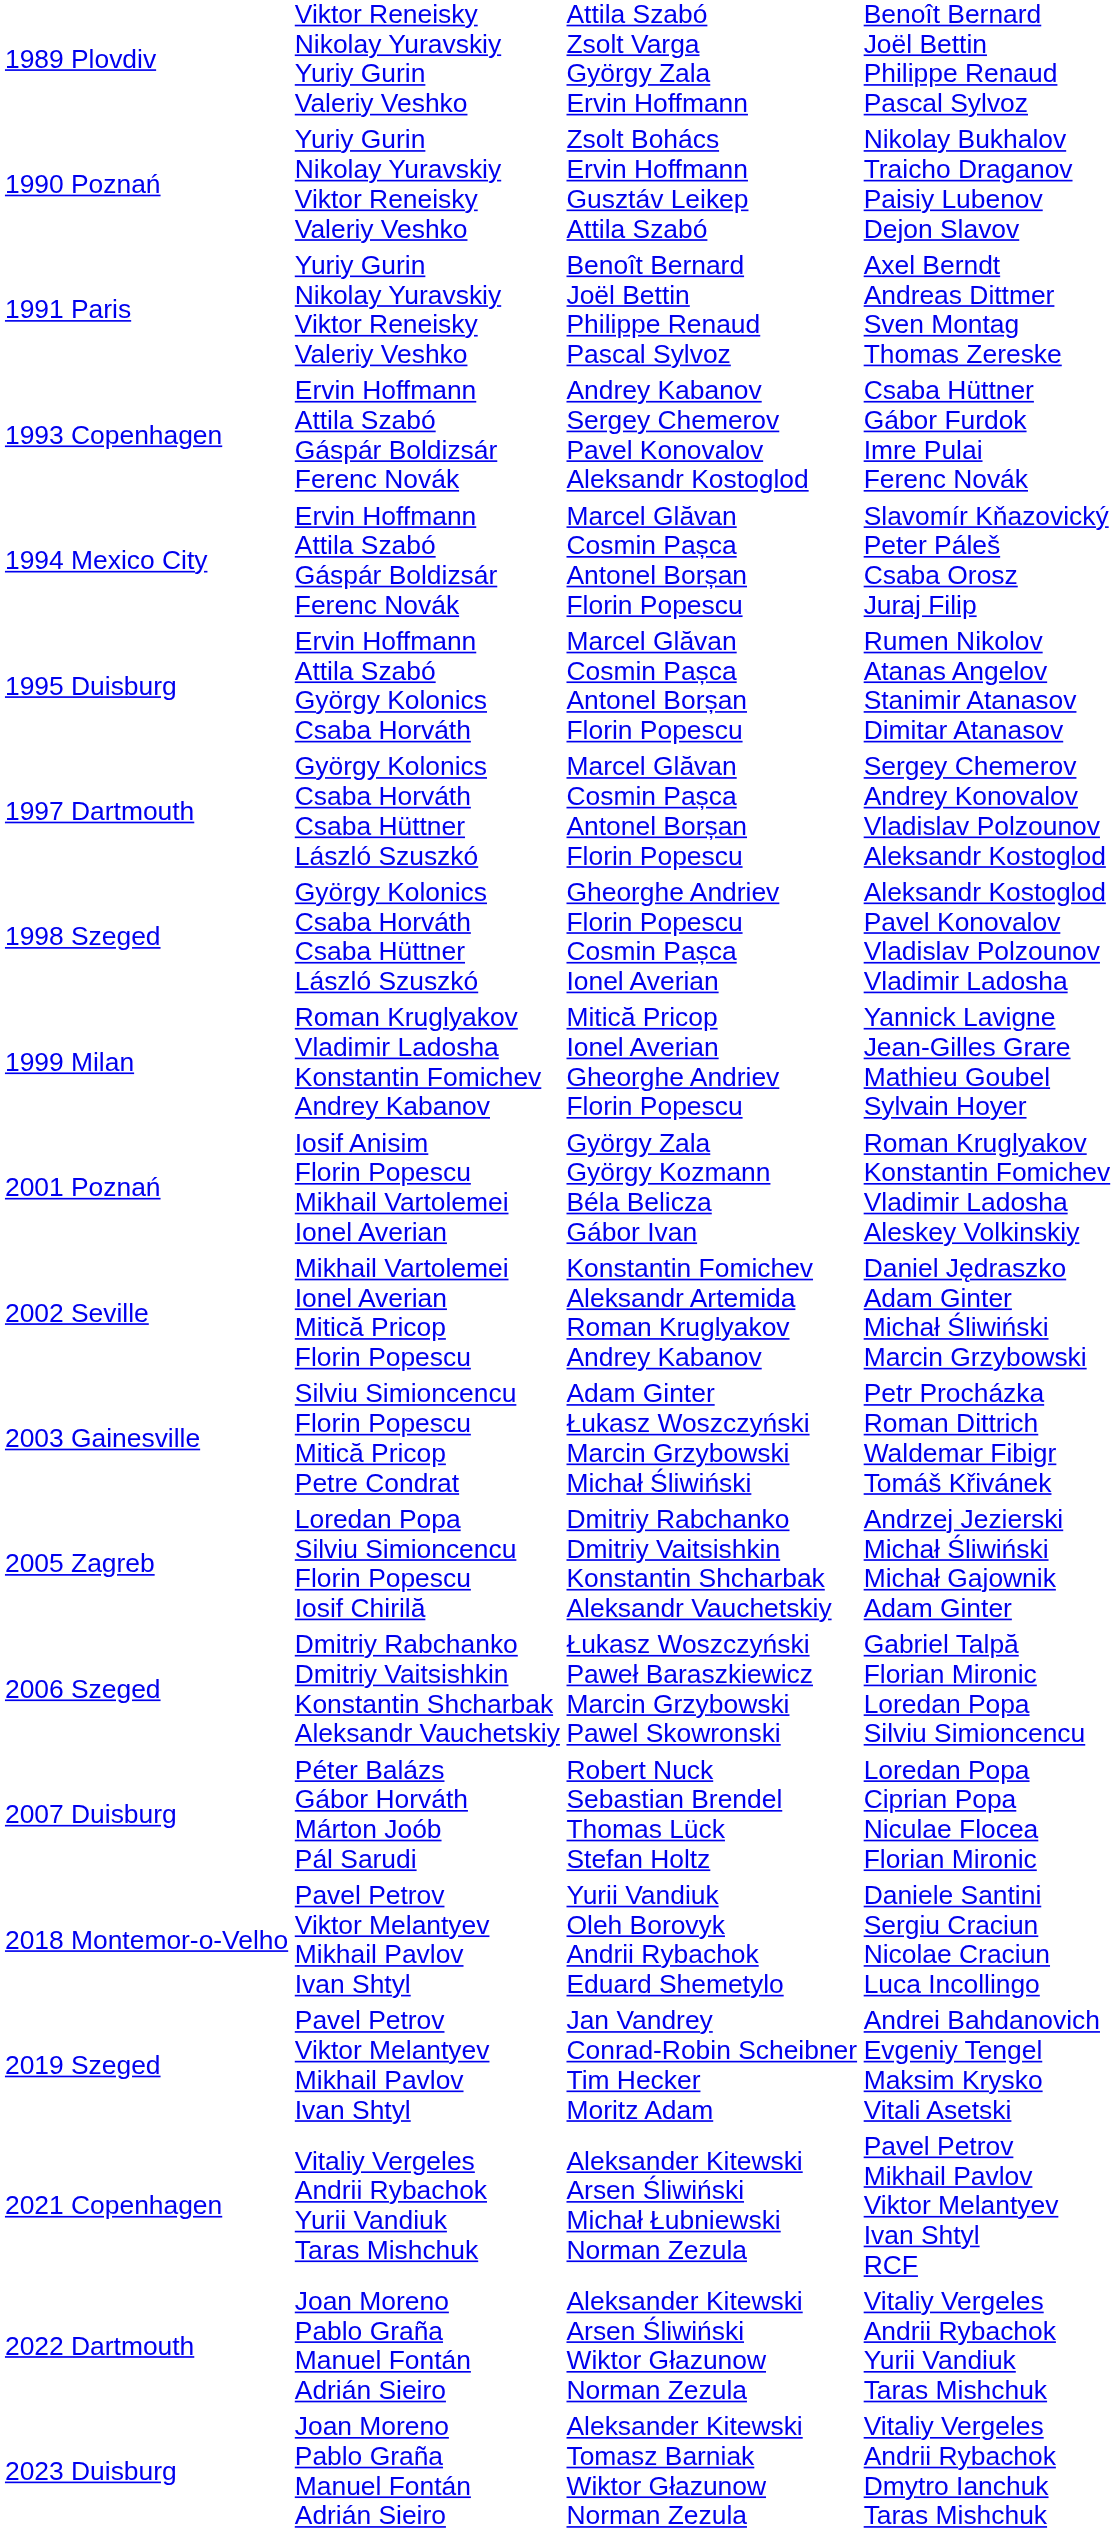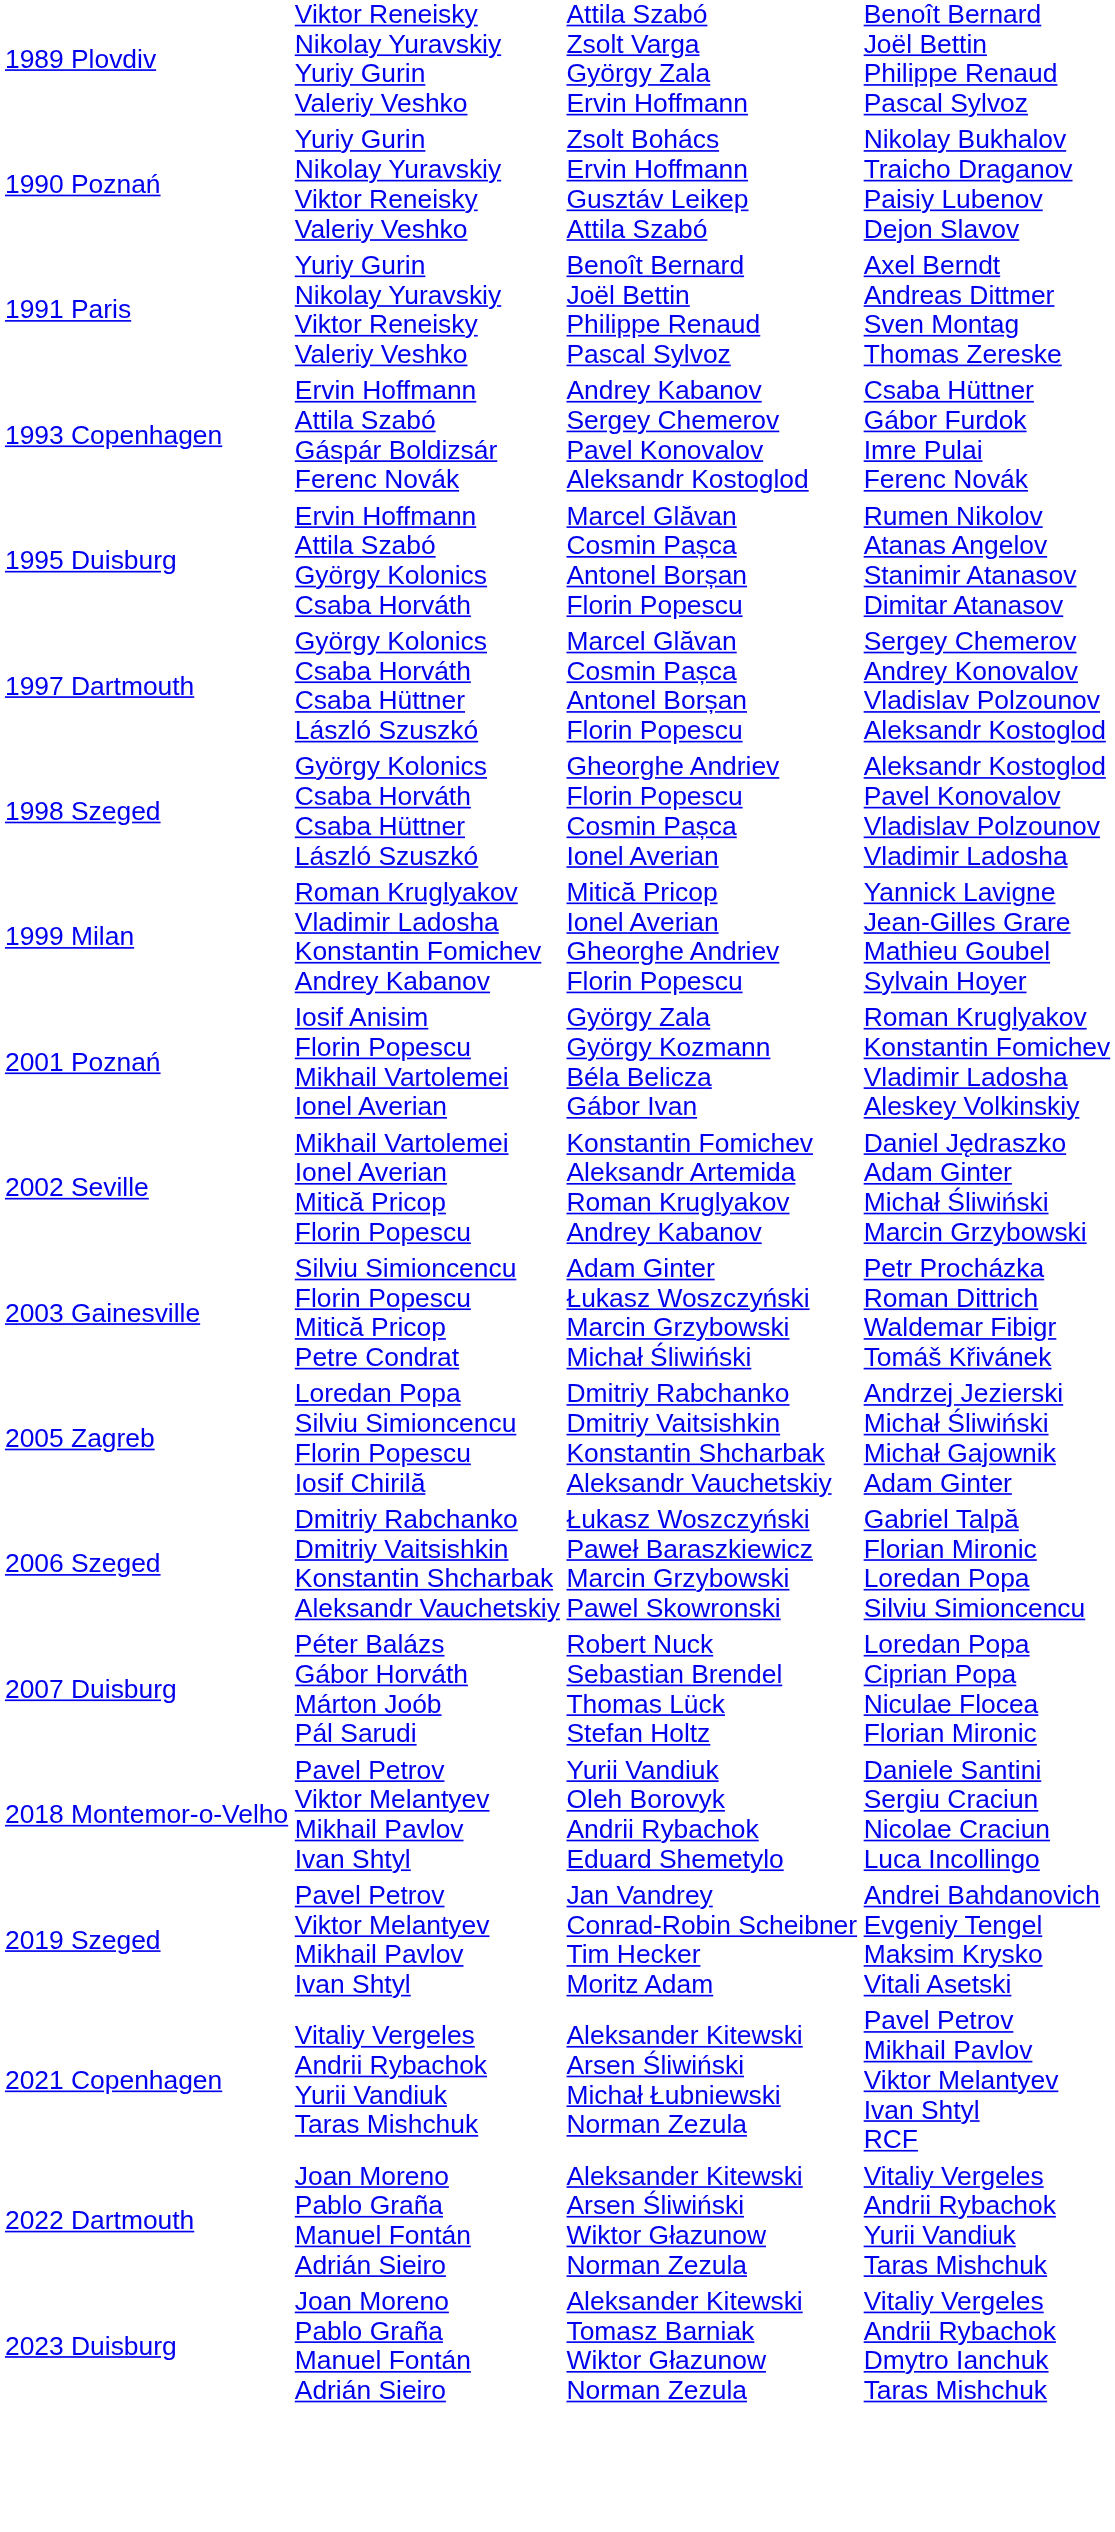- row: 1994 Mexico City | Ervin Hoffmann Attila Szabó Gáspár Boldizsár Ferenc Novák | Marcel Glăvan Cosmin Pașca Antonel Borșan Florin Popescu | Slavomír Kňazovický Peter Páleš Csaba Orosz Juraj Filip
